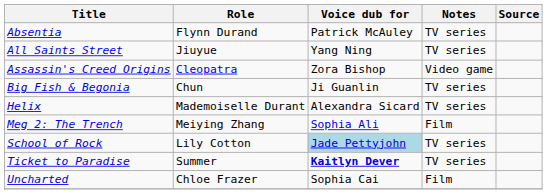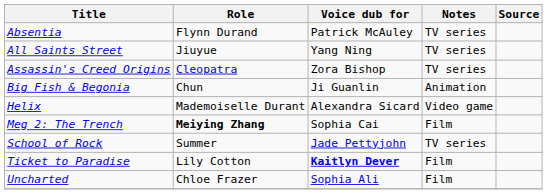Assassin's Creed Origins | Notes: Video game -> TV series
Big Fish & Begonia | Notes: TV series -> Animation
Helix | Notes: TV series -> Video game
Meg 2: The Trench | Role: normal -> bold
Meg 2: The Trench | Voice dub for: Sophia Ali -> Sophia Cai
School of Rock | Role: Lily Cotton -> Summer
School of Rock | Voice dub for: lightblue background -> no background
Ticket to Paradise | Role: Summer -> Lily Cotton
Ticket to Paradise | Notes: TV series -> Film
Uncharted | Voice dub for: Sophia Cai -> Sophia Ali
